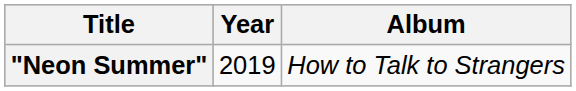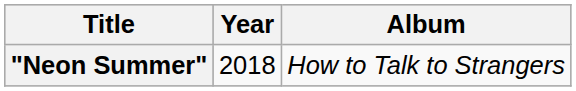"Neon Summer" | Year: 2019 -> 2018
